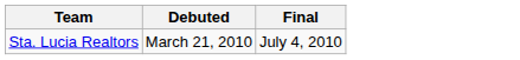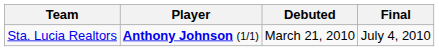+ column: Player | Anthony Johnson (1/1)
